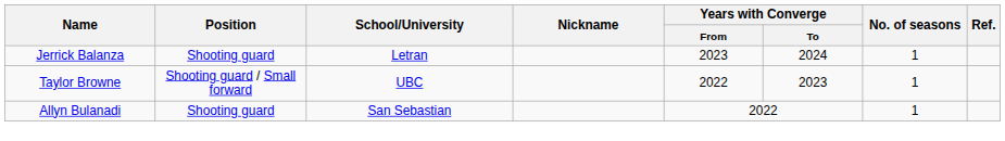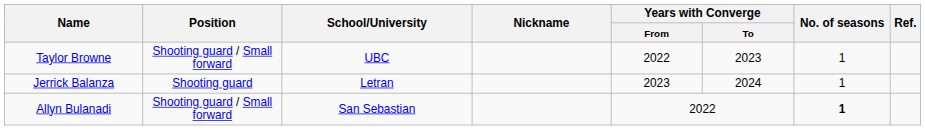rows swapped: Jerrick Balanza <-> Taylor Browne
Allyn Bulanadi | Position: Shooting guard -> Shooting guard / Small forward
Allyn Bulanadi | No. of seasons: normal -> bold
